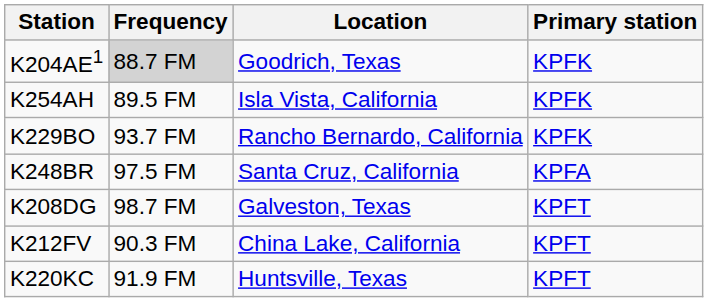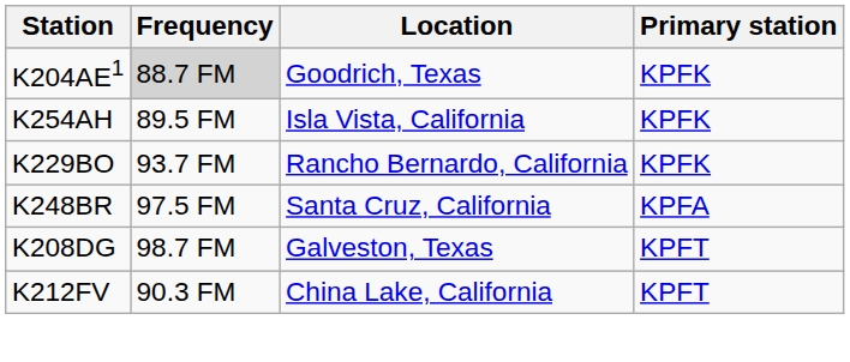- row: K220KC | 91.9 FM | Huntsville, Texas | KPFT
